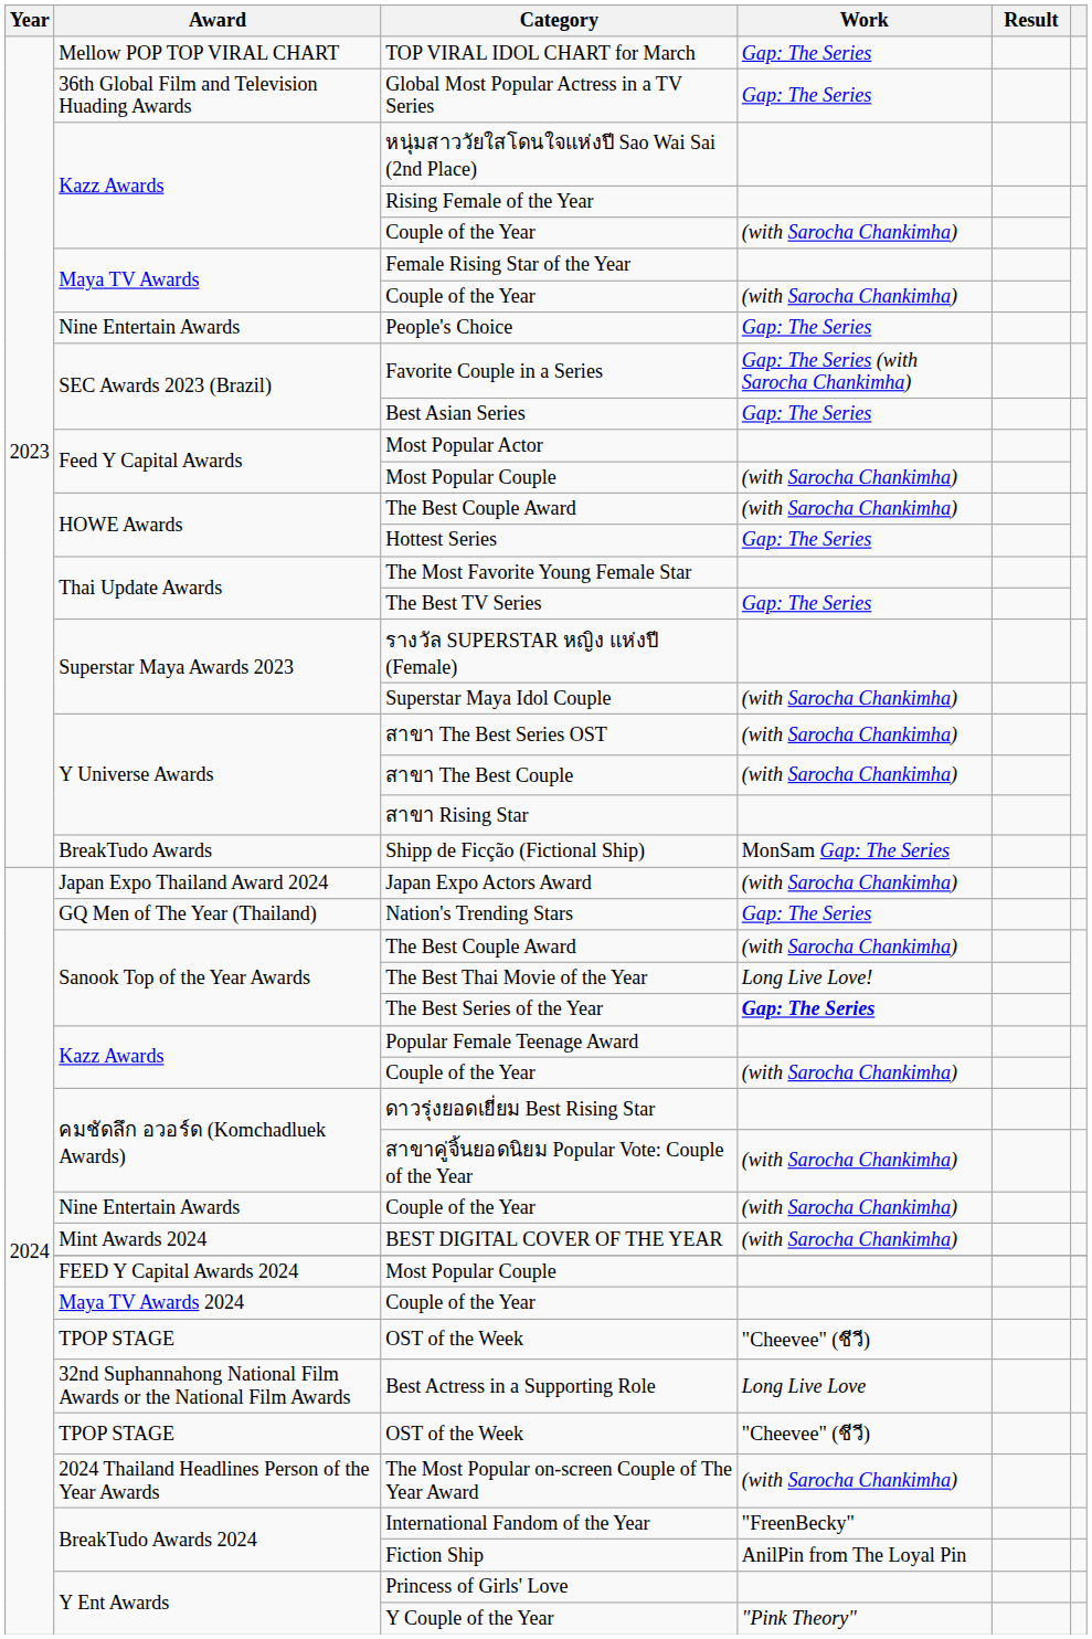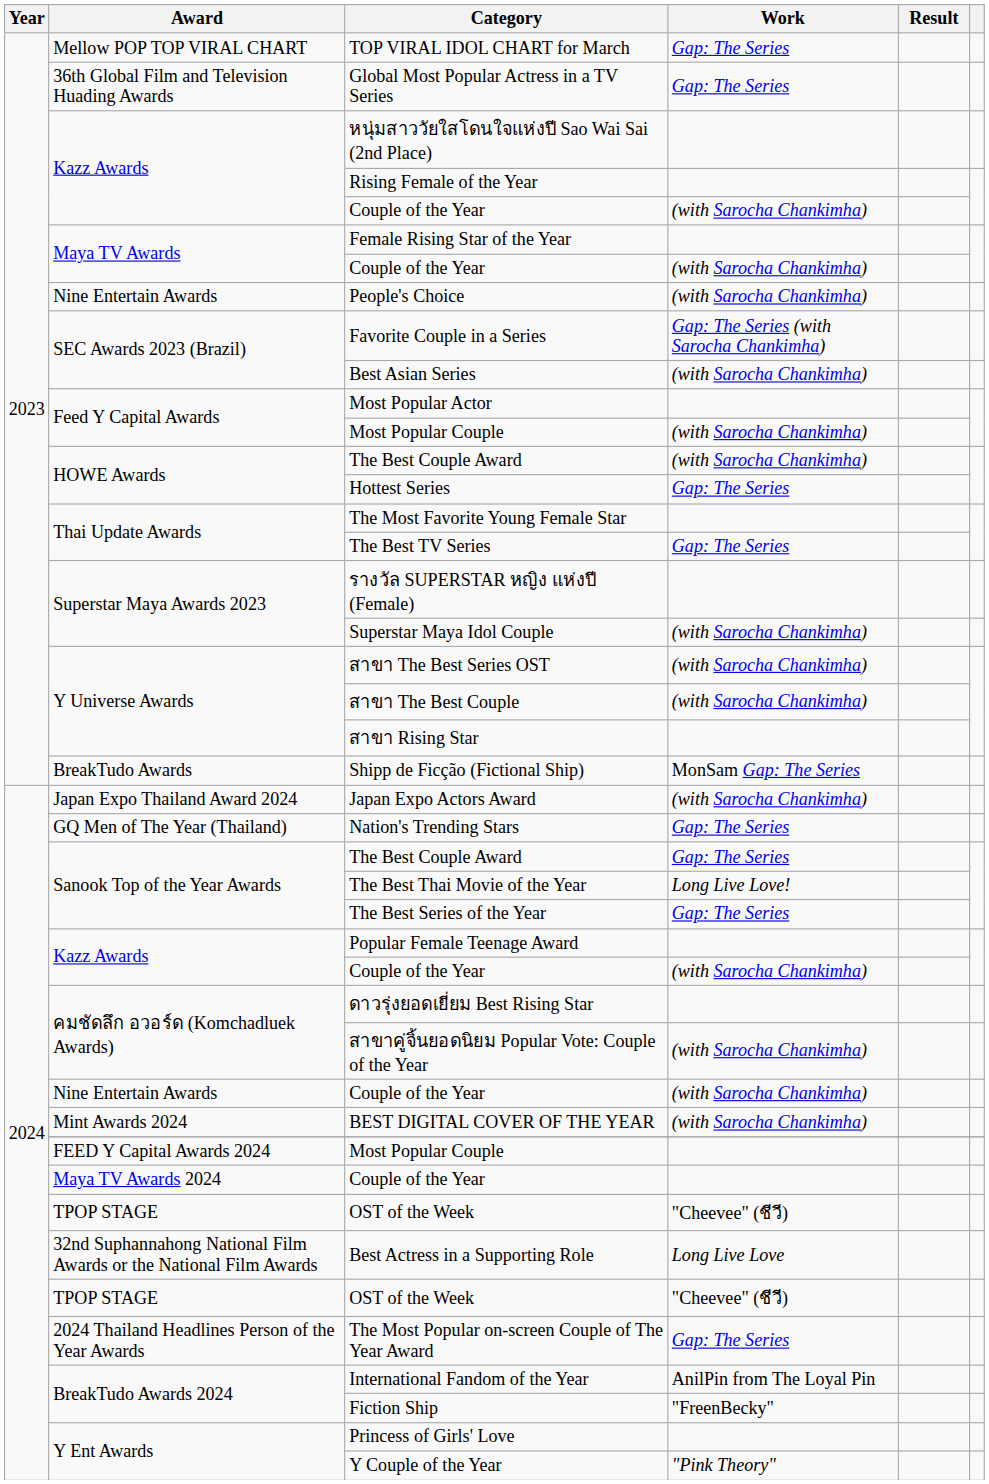People's Choice | Work: Gap: The Series -> (with Sarocha Chankimha)
Best Asian Series | Work: Gap: The Series -> (with Sarocha Chankimha)
Sanook Top of the Year Awards / The Best Couple Award | Work: (with Sarocha Chankimha) -> Gap: The Series
The Best Series of the Year | Work: bold -> normal
The Most Popular on-screen Couple of The Year Award | Work: (with Sarocha Chankimha) -> Gap: The Series
International Fandom of the Year | Work: "FreenBecky" -> AnilPin from The Loyal Pin
Fiction Ship | Work: AnilPin from The Loyal Pin -> "FreenBecky"
